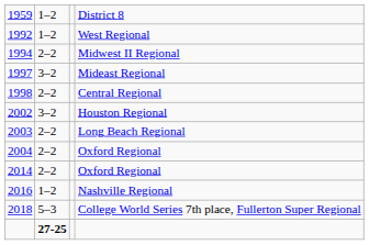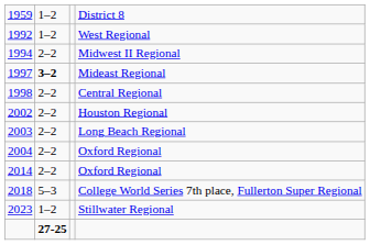Mideast Regional | column 2: normal -> bold
Houston Regional | column 2: 3–2 -> 2–2
- row: 2016 | 1–2 | Nashville Regional
+ row: 2023 | 1–2 | Stillwater Regional
